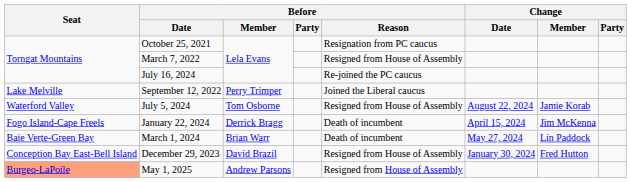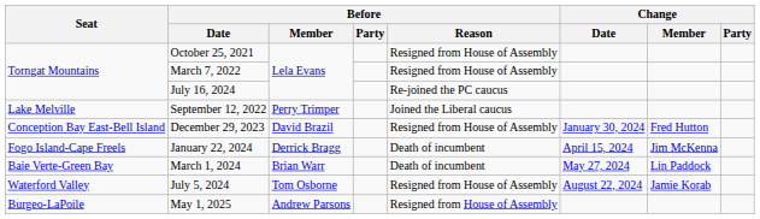October 25, 2021 | Before / Reason: Resignation from PC caucus -> Resigned from House of Assembly
rows swapped: December 29, 2023 <-> July 5, 2024
May 1, 2025 | Seat: lightsalmon background -> no background
